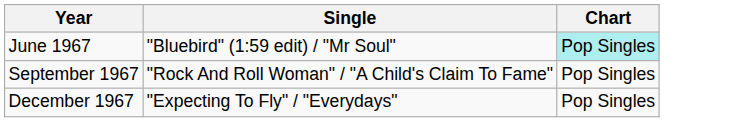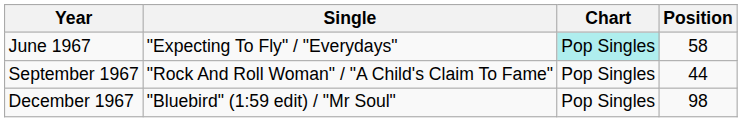+ column: Position | 58 | 44 | 98
June 1967 | Single: "Bluebird" (1:59 edit) / "Mr Soul" -> "Expecting To Fly" / "Everydays"
December 1967 | Single: "Expecting To Fly" / "Everydays" -> "Bluebird" (1:59 edit) / "Mr Soul"
